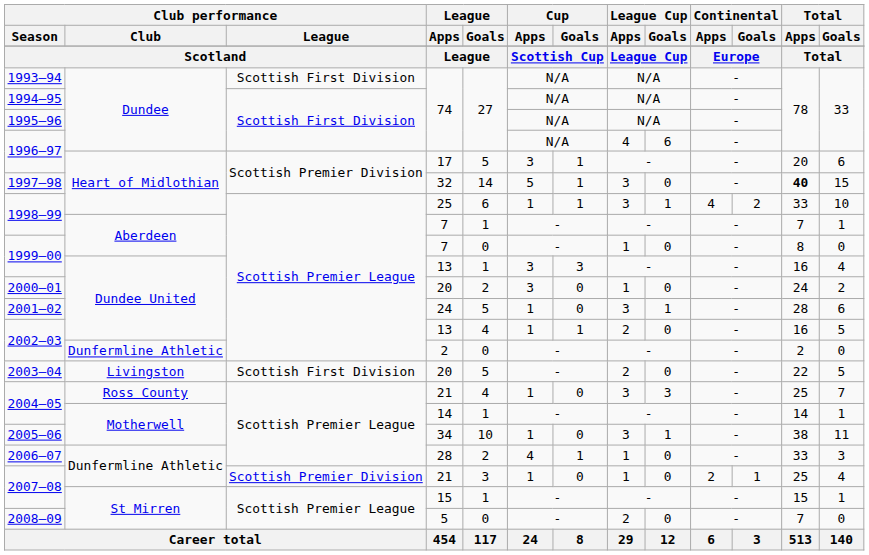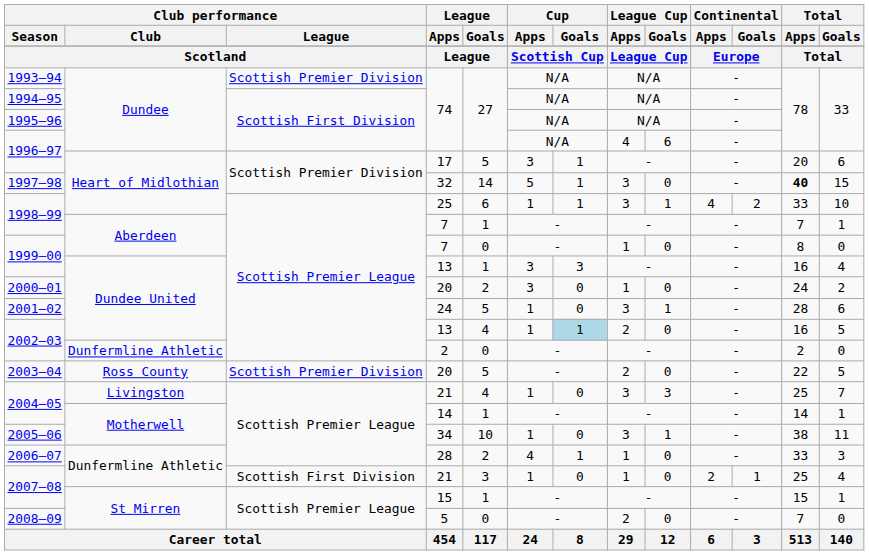1993–94 | Club performance / League: Scottish First Division -> Scottish Premier Division
2002–03 / 13 | Cup / Goals: no background -> lightblue background
2003–04 | Club performance / Club: Livingston -> Ross County
2003–04 | Club performance / League: Scottish First Division -> Scottish Premier Division
2004–05 / 21 | Club performance / Club: Ross County -> Livingston
2007–08 / 21 | Club performance / League: Scottish Premier Division -> Scottish First Division
